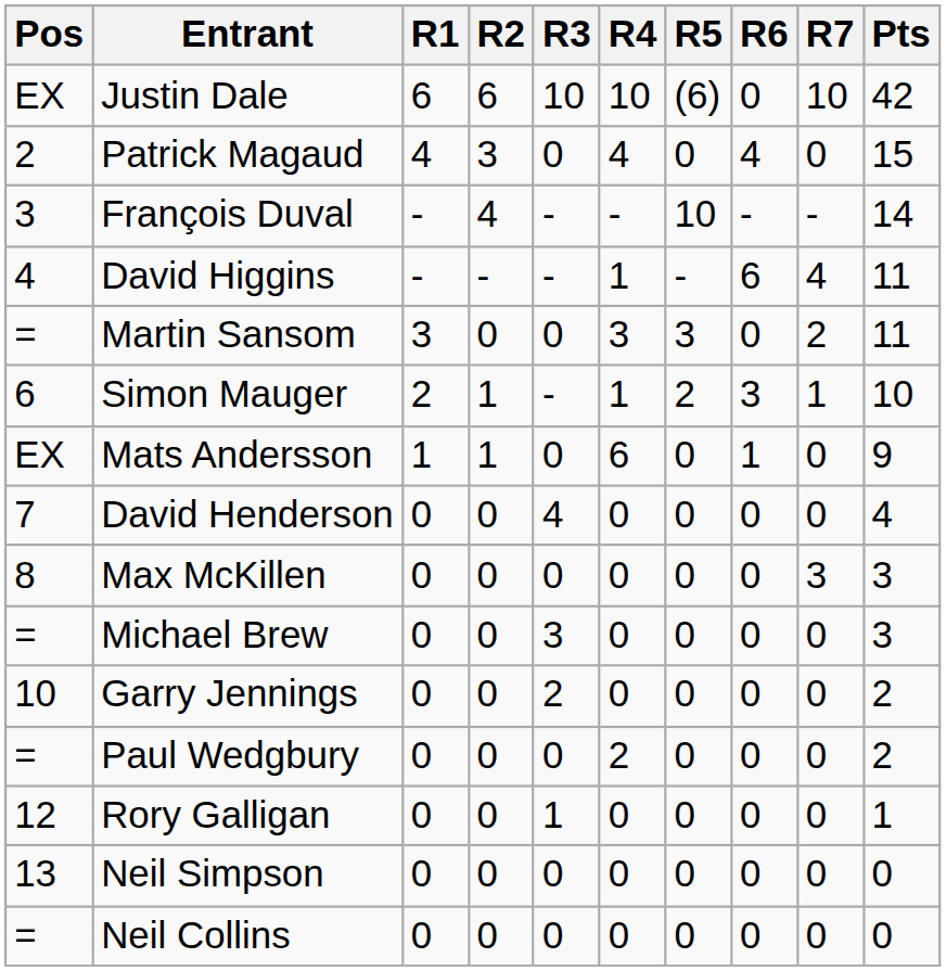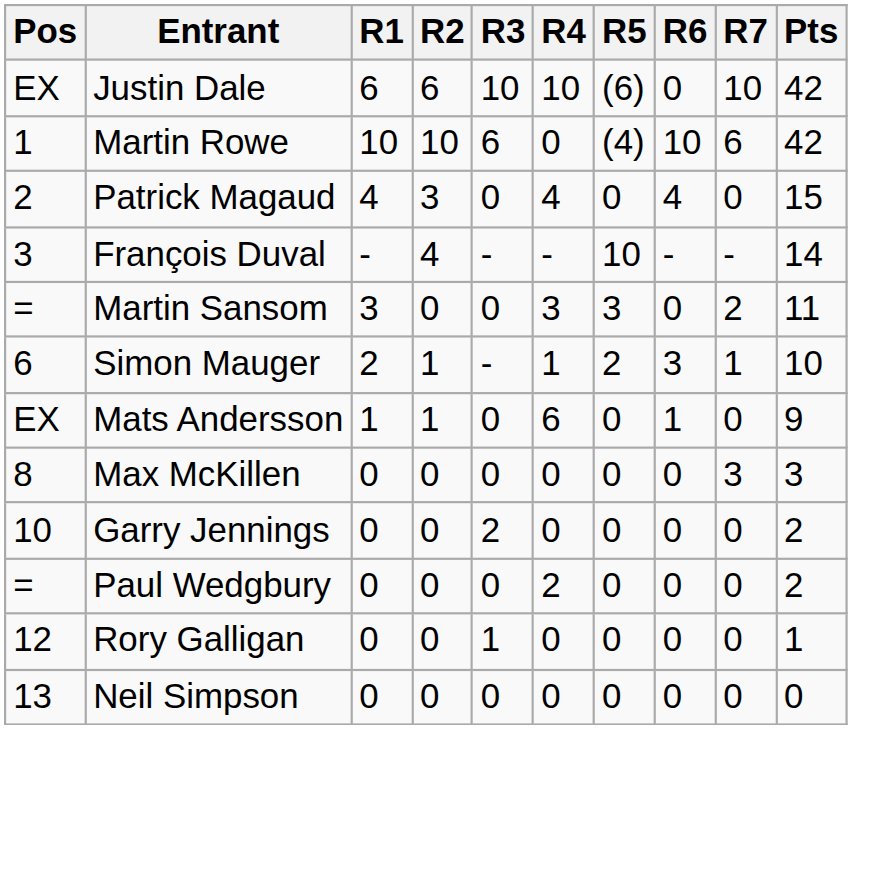+ row: 1 | Martin Rowe | 10 | 10 | 6 | 0 | (4) | 10 | 6 | 42
- row: 4 | David Higgins | - | - | - | 1 | - | 6 | 4 | 11
- row: 7 | David Henderson | 0 | 0 | 4 | 0 | 0 | 0 | 0 | 4
- row: = | Michael Brew | 0 | 0 | 3 | 0 | 0 | 0 | 0 | 3
- row: = | Neil Collins | 0 | 0 | 0 | 0 | 0 | 0 | 0 | 0
